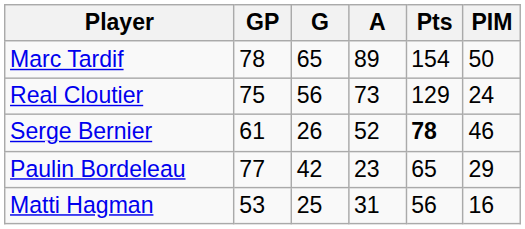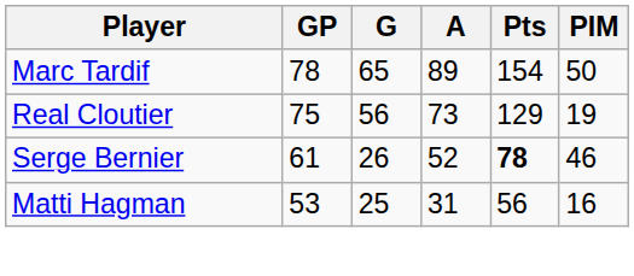Real Cloutier | PIM: 24 -> 19
- row: Paulin Bordeleau | 77 | 42 | 23 | 65 | 29
